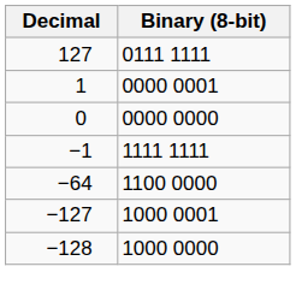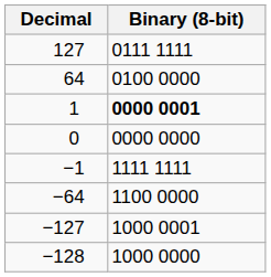+ row: 64 | 0100 0000
1 | Binary (8-bit): normal -> bold
